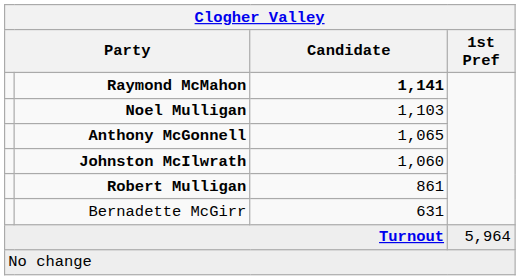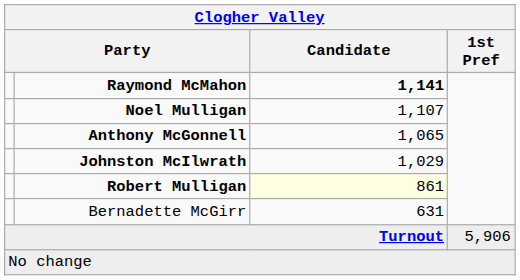Noel Mulligan | Candidate: 1,103 -> 1,107
Johnston McIlwrath | Candidate: 1,060 -> 1,029
Robert Mulligan | Candidate: no background -> lightyellow background
Turnout | 1st Pref: 5,964 -> 5,906
